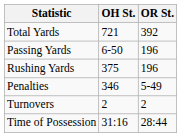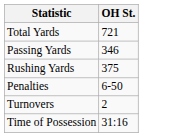- column: OR St. | 392 | 196 | 196 | 5-49 | 2 | 28:44
Passing Yards | OH St.: 6-50 -> 346
Penalties | OH St.: 346 -> 6-50
